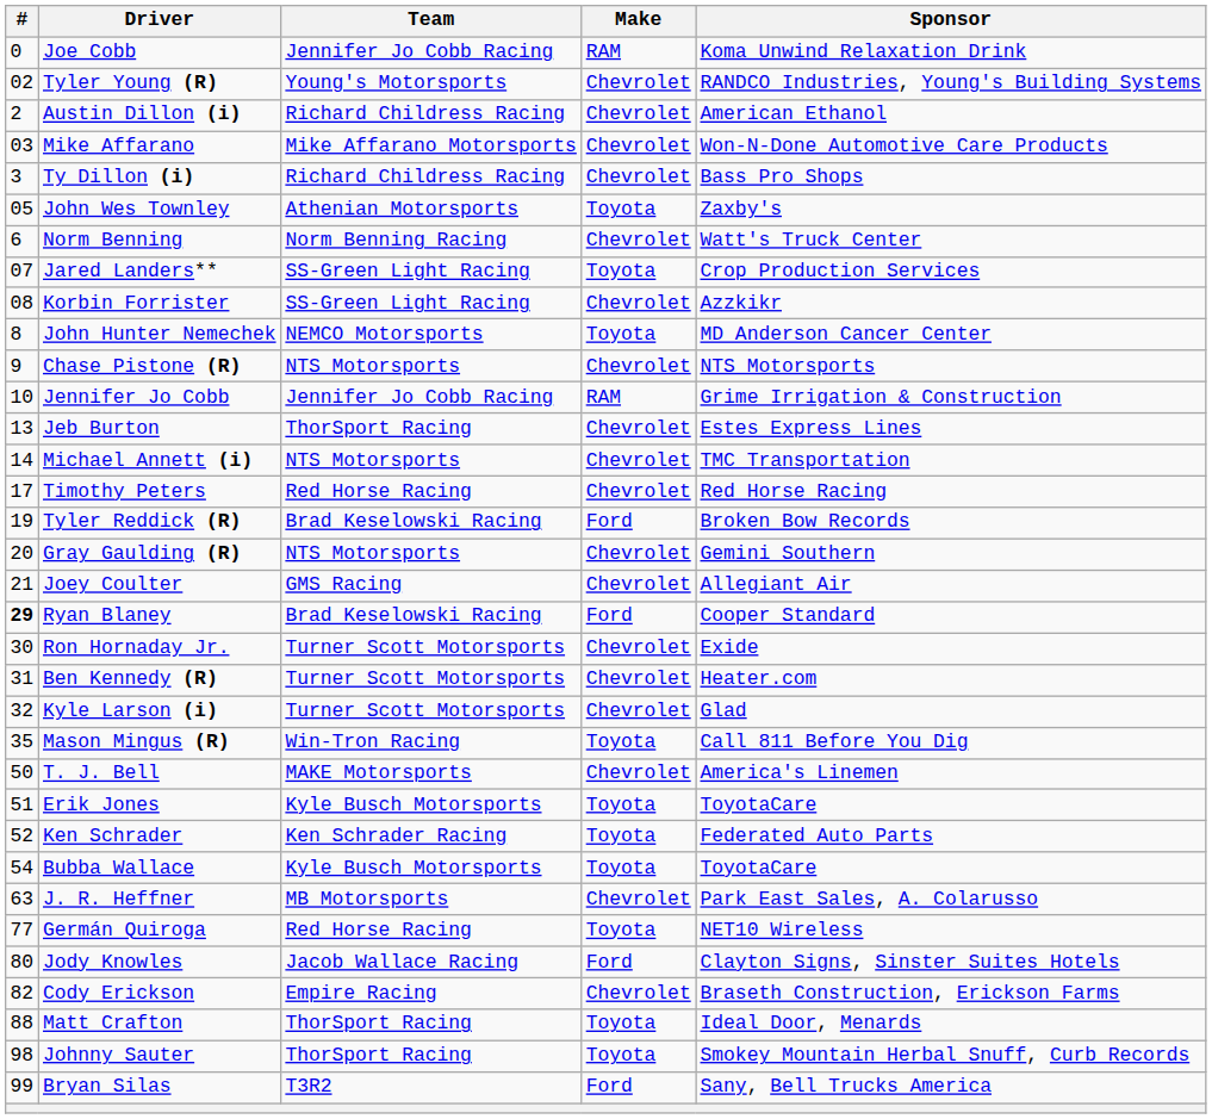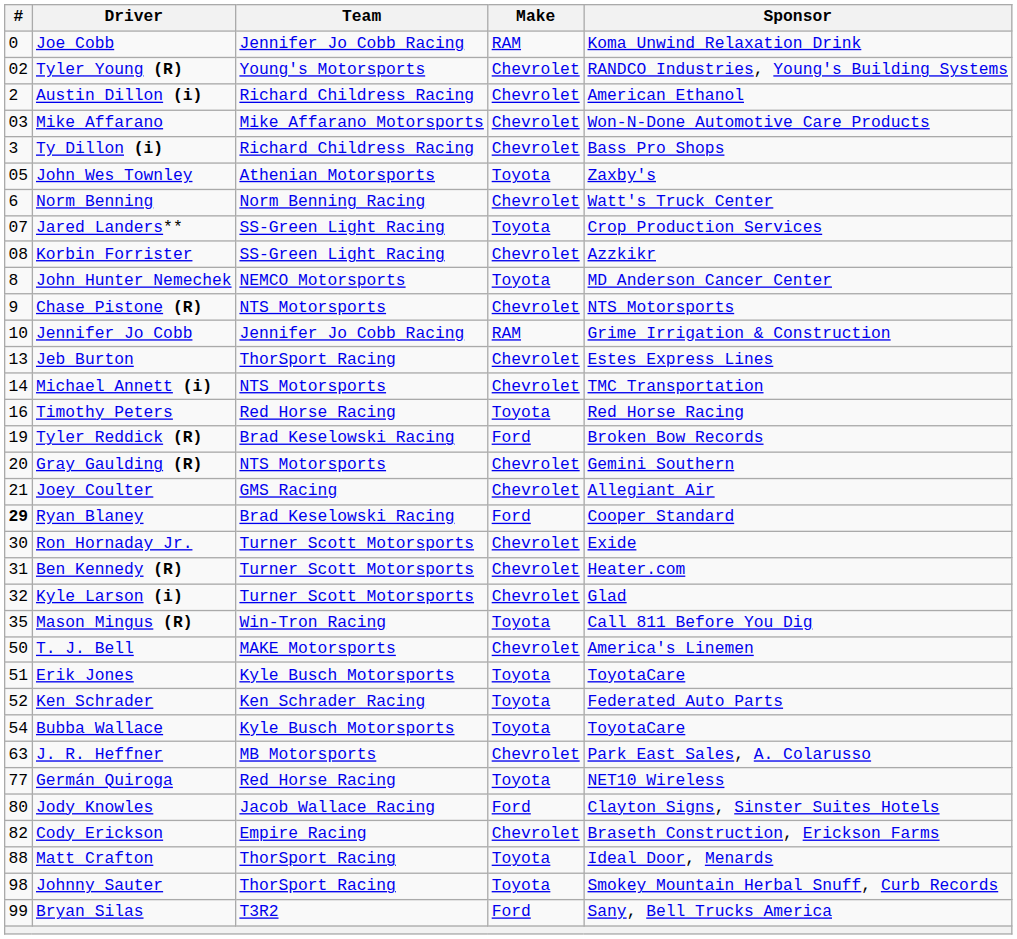Timothy Peters | #: 17 -> 16
Timothy Peters | Make: Chevrolet -> Toyota
